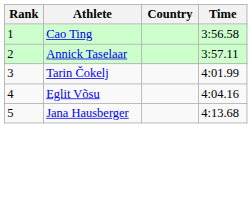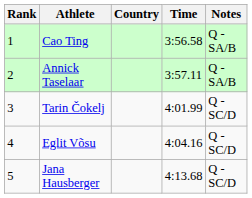+ column: Notes | Q - SA/B | Q - SA/B | Q - SC/D | Q - SC/D | Q - SC/D
